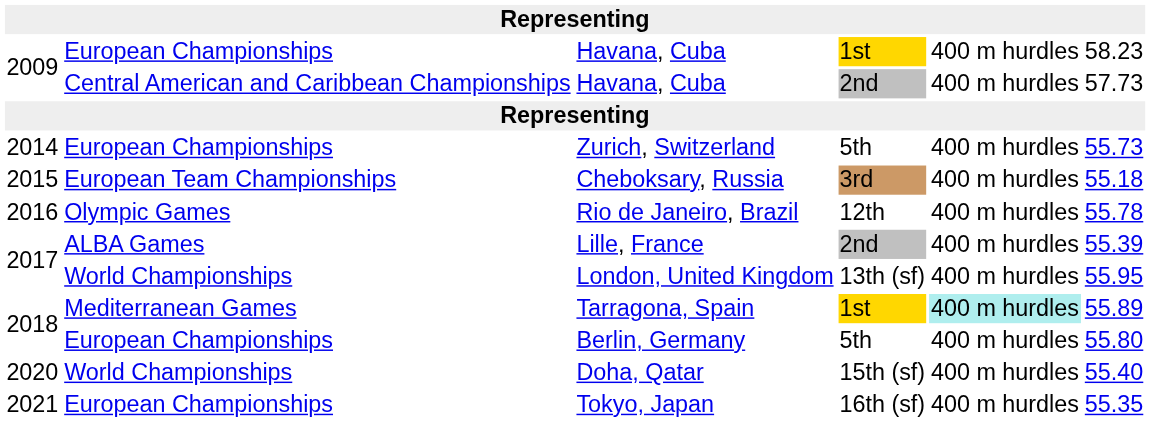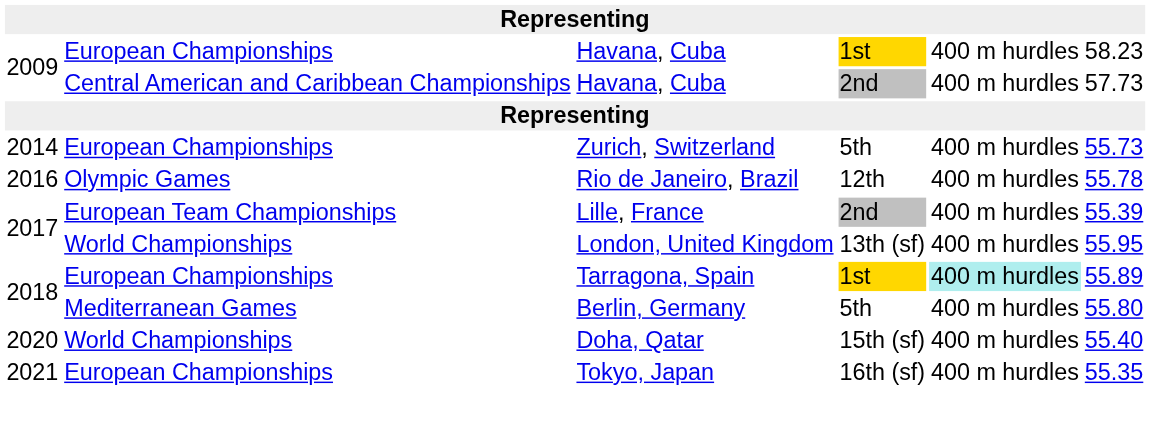- row: 2015 | European Team Championships | Cheboksary, Russia | 3rd | 400 m hurdles | 55.18
Lille, France | column 2: ALBA Games -> European Team Championships
Tarragona, Spain | column 2: Mediterranean Games -> European Championships
Berlin, Germany | column 2: European Championships -> Mediterranean Games
